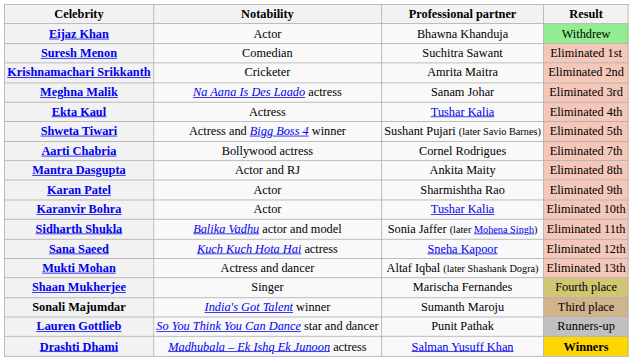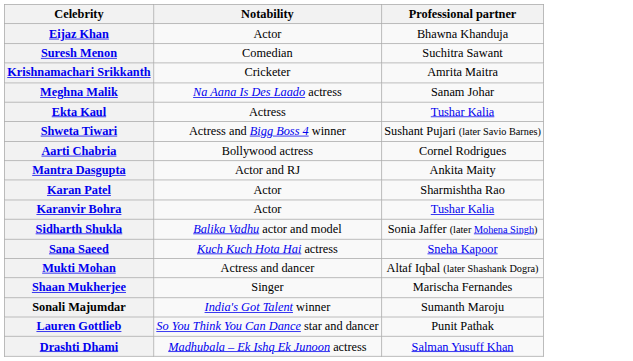- column: Result | Withdrew | Eliminated 1st | Eliminated 2nd | Eliminated 3rd | Eliminated 4th | Eliminated 5th | Eliminated 7th | Eliminated 8th | Eliminated 9th | Eliminated 10th | Eliminated 11th | Eliminated 12th | Eliminated 13th | Fourth place | Third place | Runners-up | Winners
